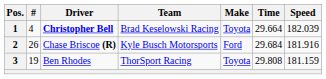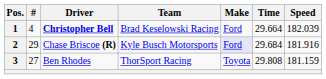1 | Make: Toyota -> Ford
2 | #: 26 -> 29
2 | Make: no background -> lavender background
3 | #: 19 -> 27
